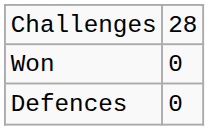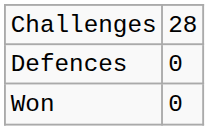rows swapped: Won <-> Defences
